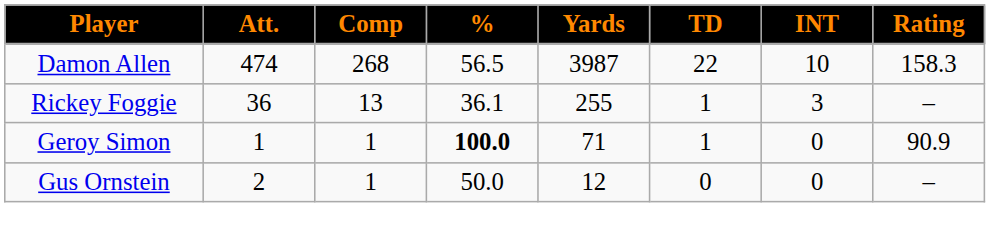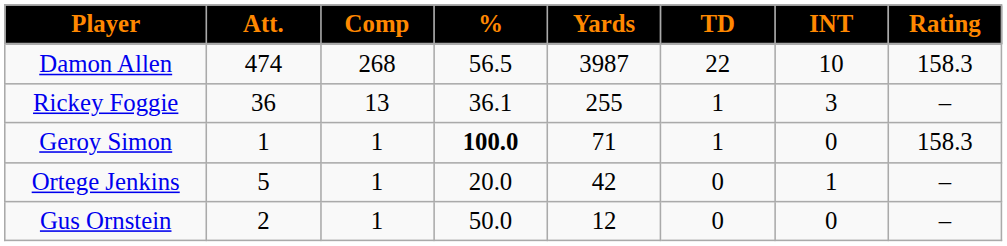Geroy Simon | Rating: 90.9 -> 158.3
+ row: Ortege Jenkins | 5 | 1 | 20.0 | 42 | 0 | 1 | –
